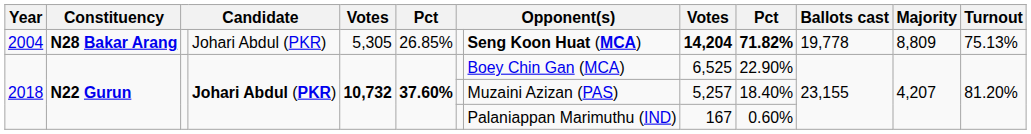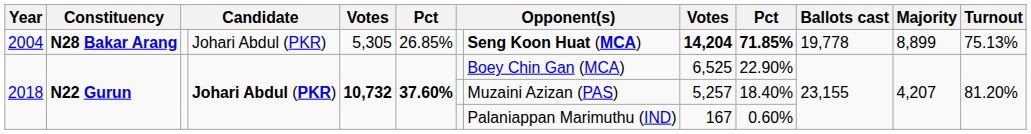2004 | column 10: 71.82% -> 71.85%
2004 | Majority: 8,809 -> 8,899
